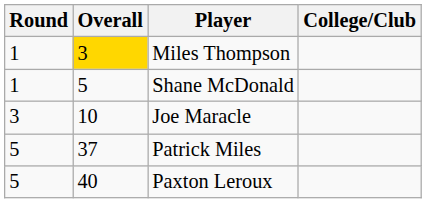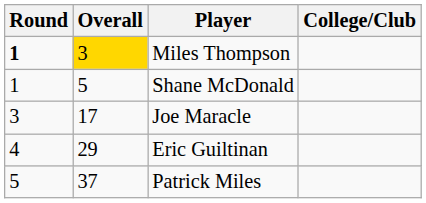Miles Thompson | Round: normal -> bold
Joe Maracle | Overall: 10 -> 17
+ row: 4 | 29 | Eric Guiltinan
- row: 5 | 40 | Paxton Leroux
